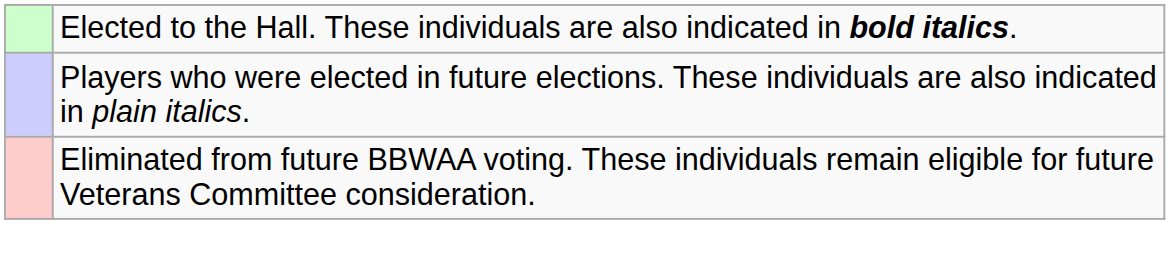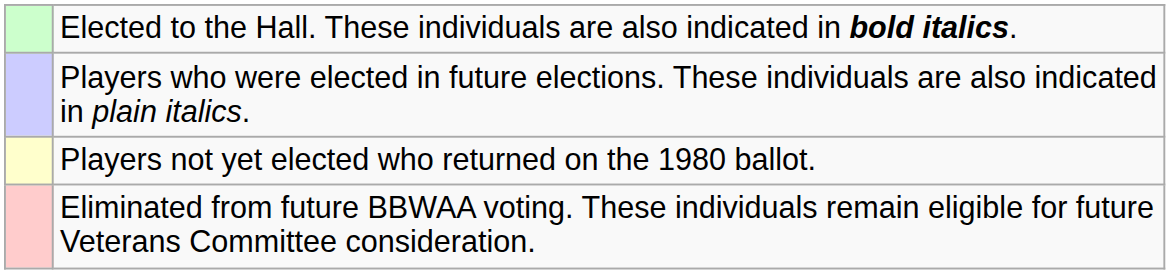+ row: Players not yet elected who returned on the 1980 ballot.
